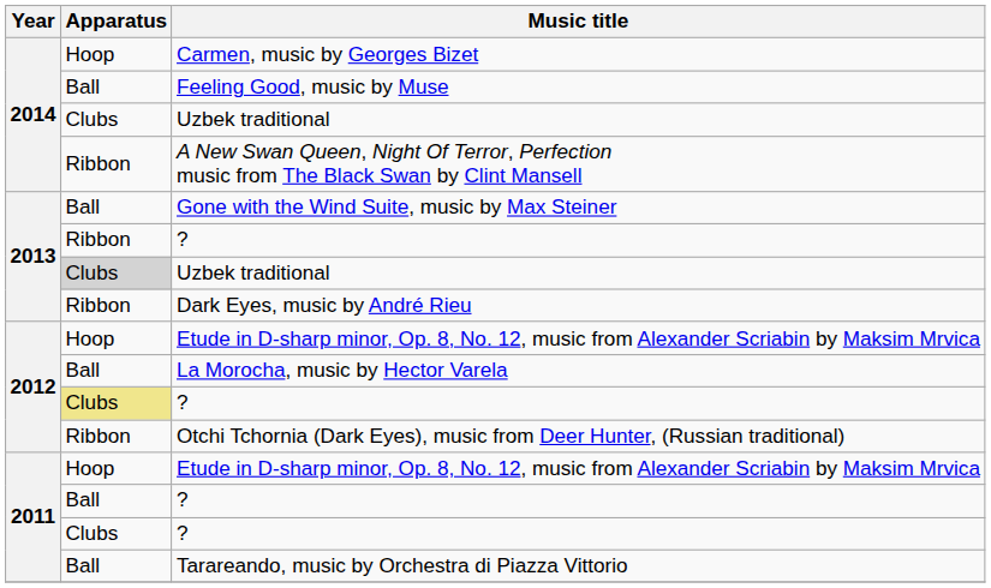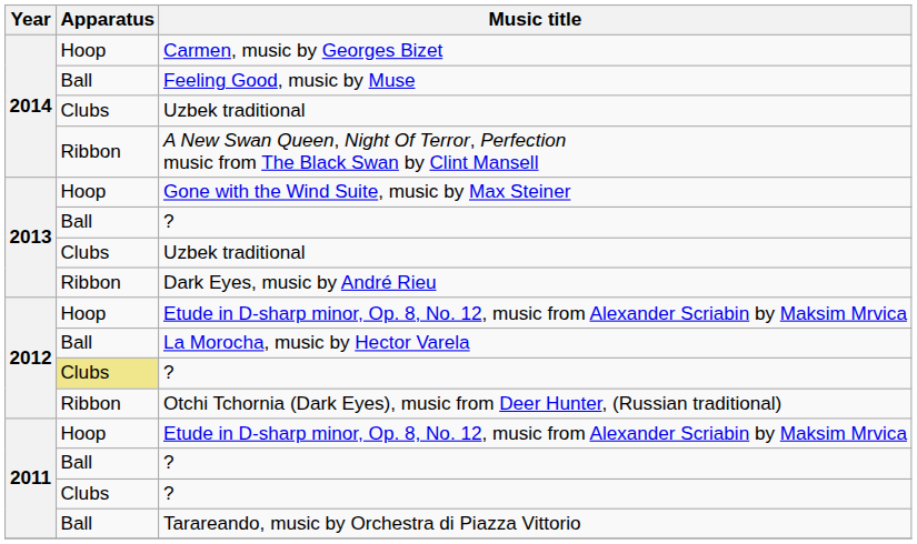Gone with the Wind Suite, music by Max Steiner | Apparatus: Ball -> Hoop
2013 / ? | Apparatus: Ribbon -> Ball
2013 / Uzbek traditional | Apparatus: lightgrey background -> no background
